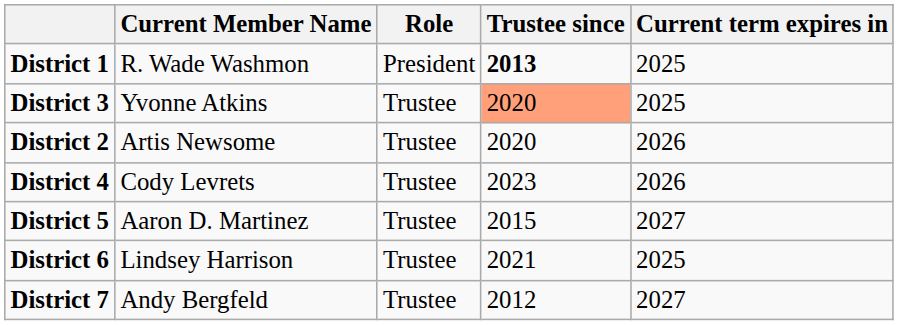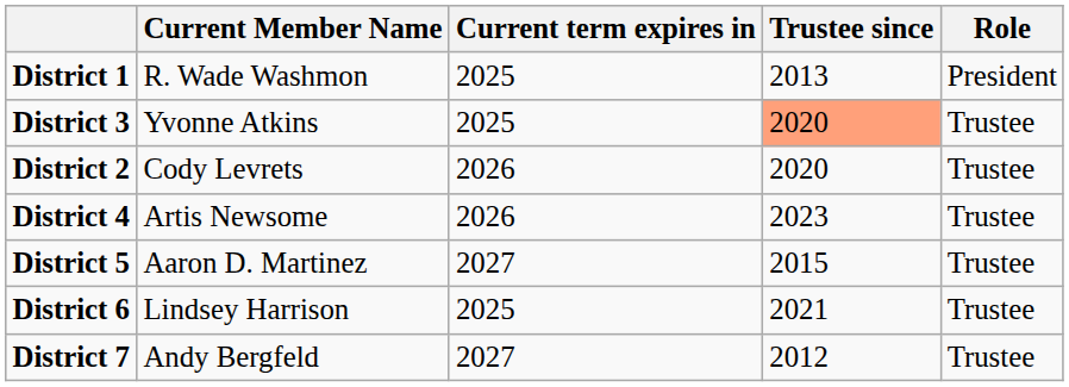columns swapped: Role <-> Current term expires in
District 1 | Trustee since: bold -> normal
District 2 | Current Member Name: Artis Newsome -> Cody Levrets
District 4 | Current Member Name: Cody Levrets -> Artis Newsome
